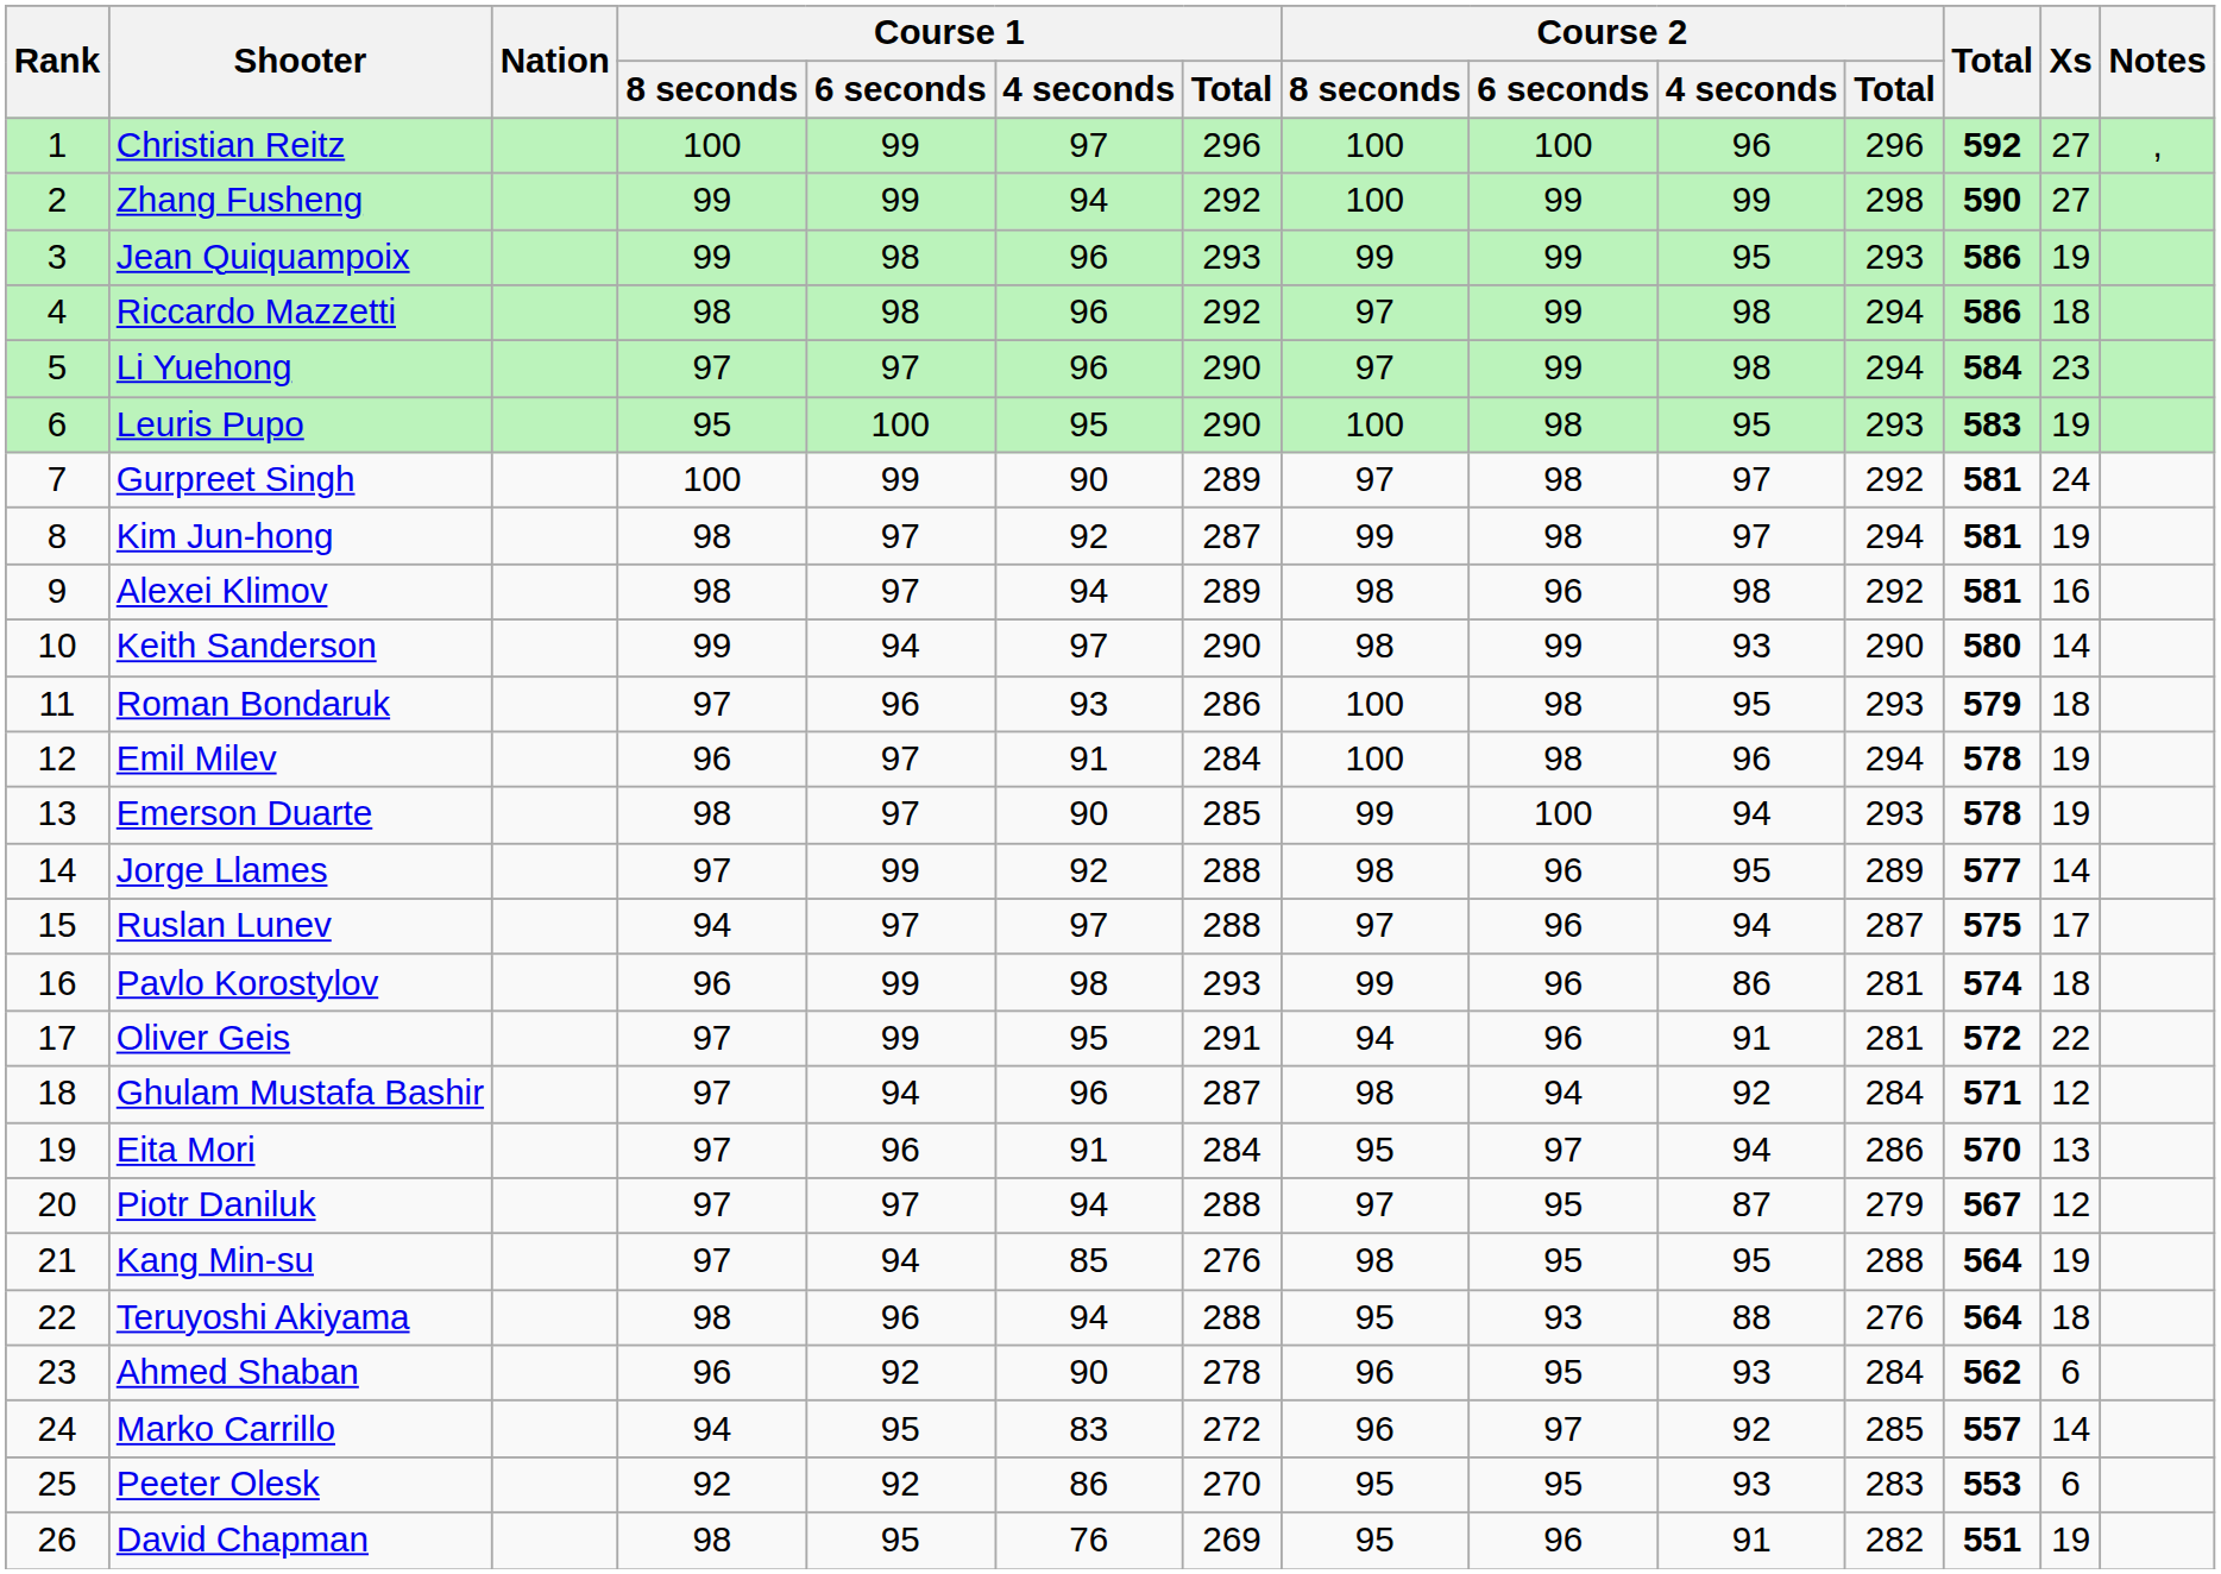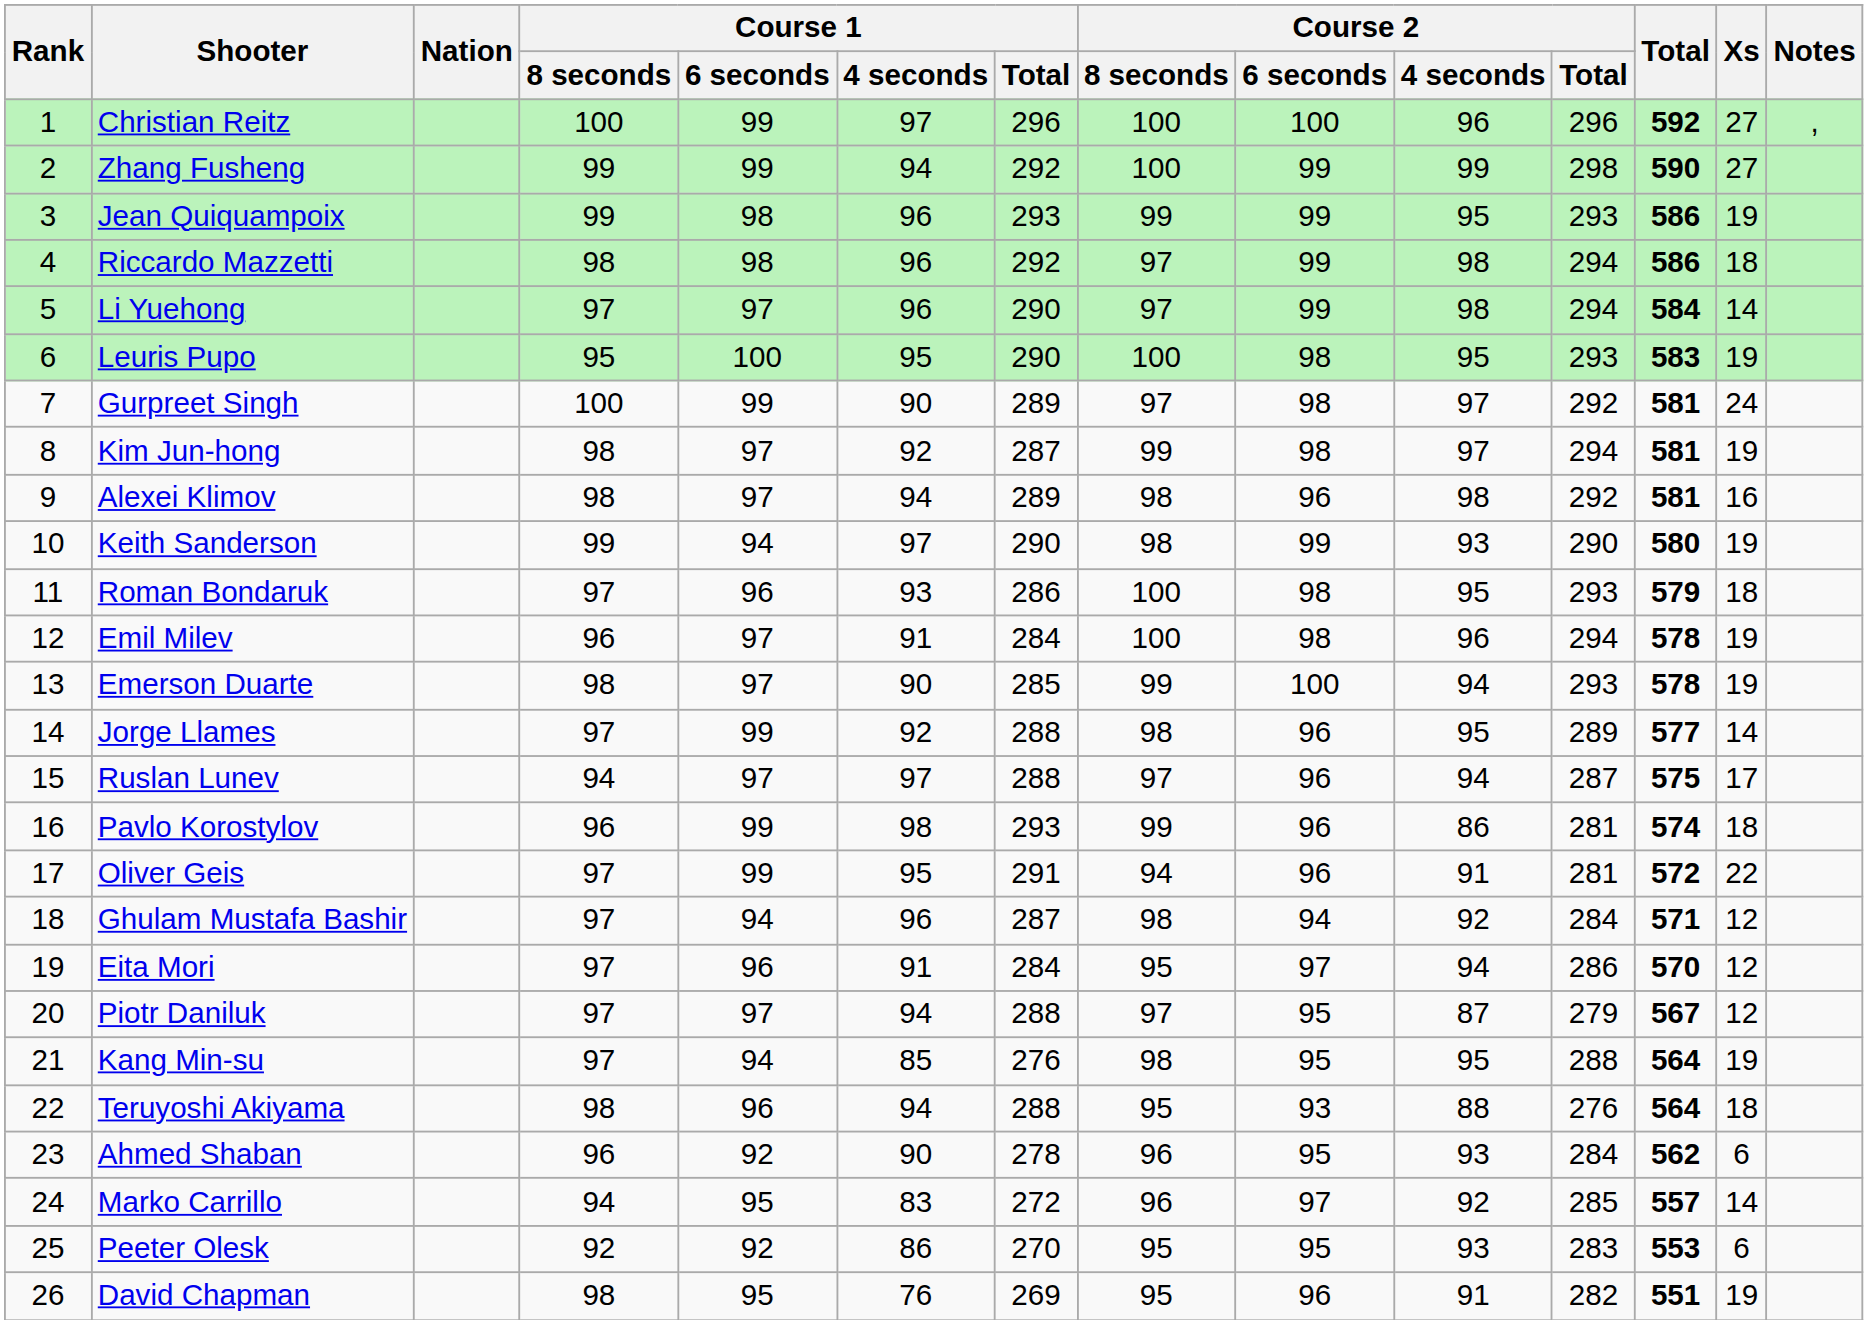Li Yuehong | Xs: 23 -> 14
Keith Sanderson | Xs: 14 -> 19
Eita Mori | Xs: 13 -> 12
